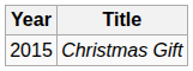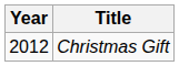Christmas Gift | Year: 2015 -> 2012
